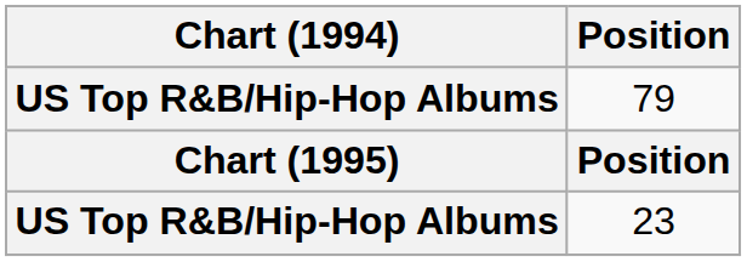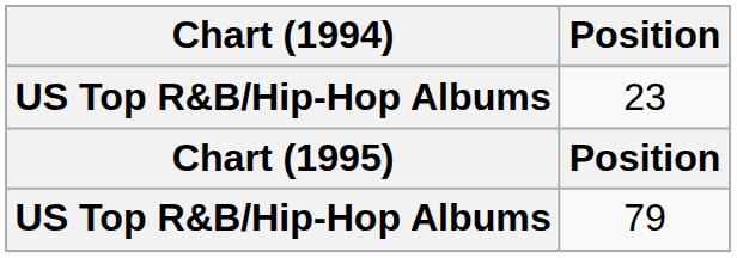rows swapped: 23 <-> 79
